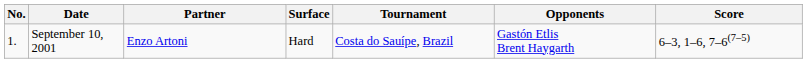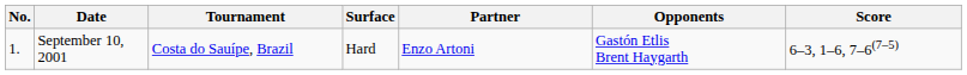columns swapped: Tournament <-> Partner
